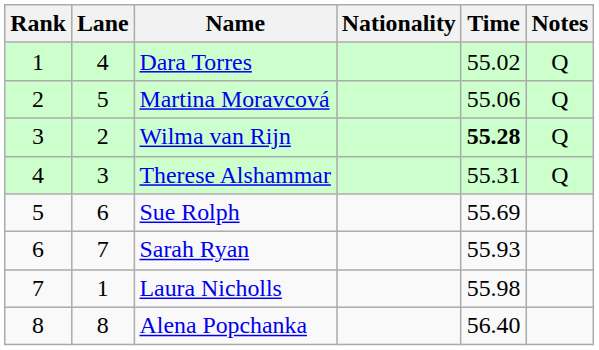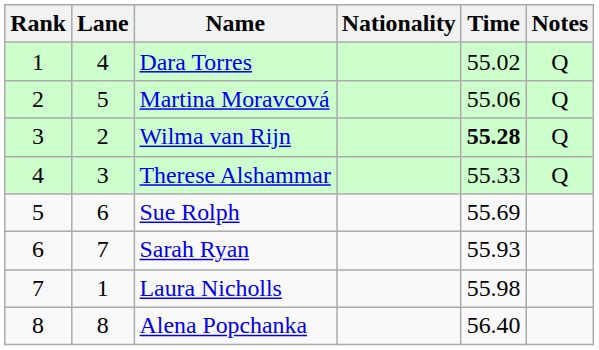Therese Alshammar | Time: 55.31 -> 55.33
